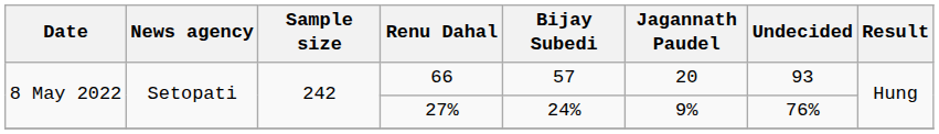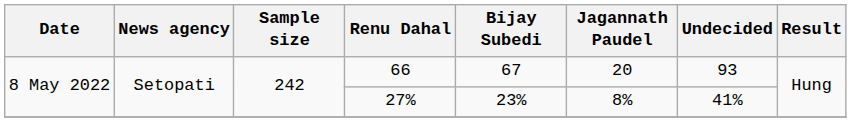66 | Bijay Subedi: 57 -> 67
27% | Bijay Subedi: 24% -> 23%
27% | Jagannath Paudel: 9% -> 8%
27% | Undecided: 76% -> 41%
